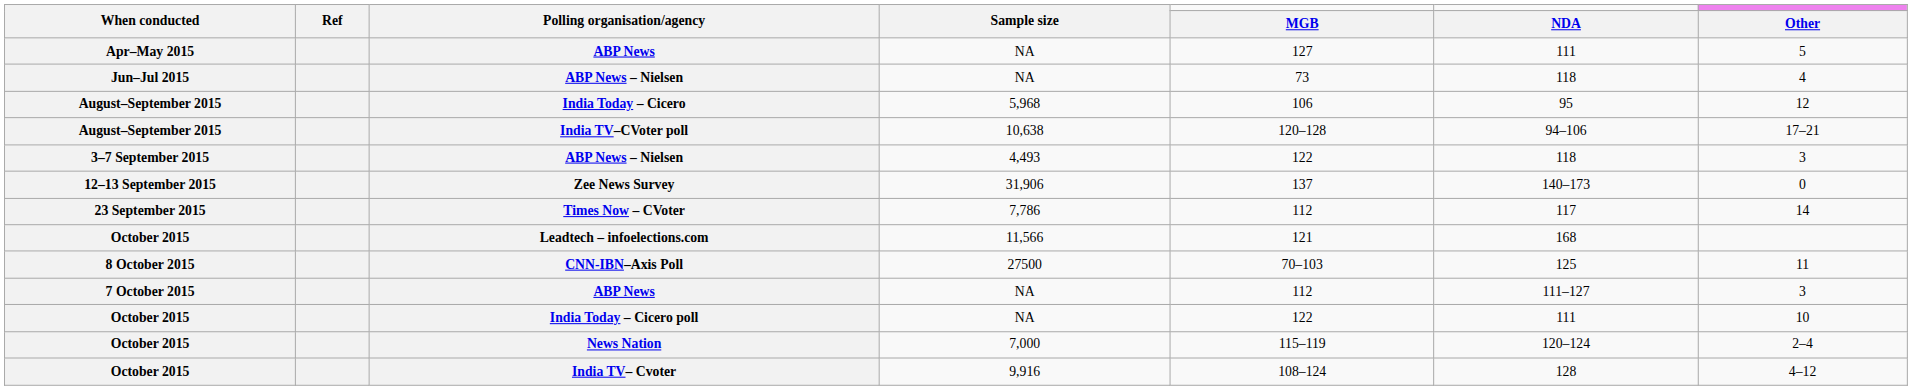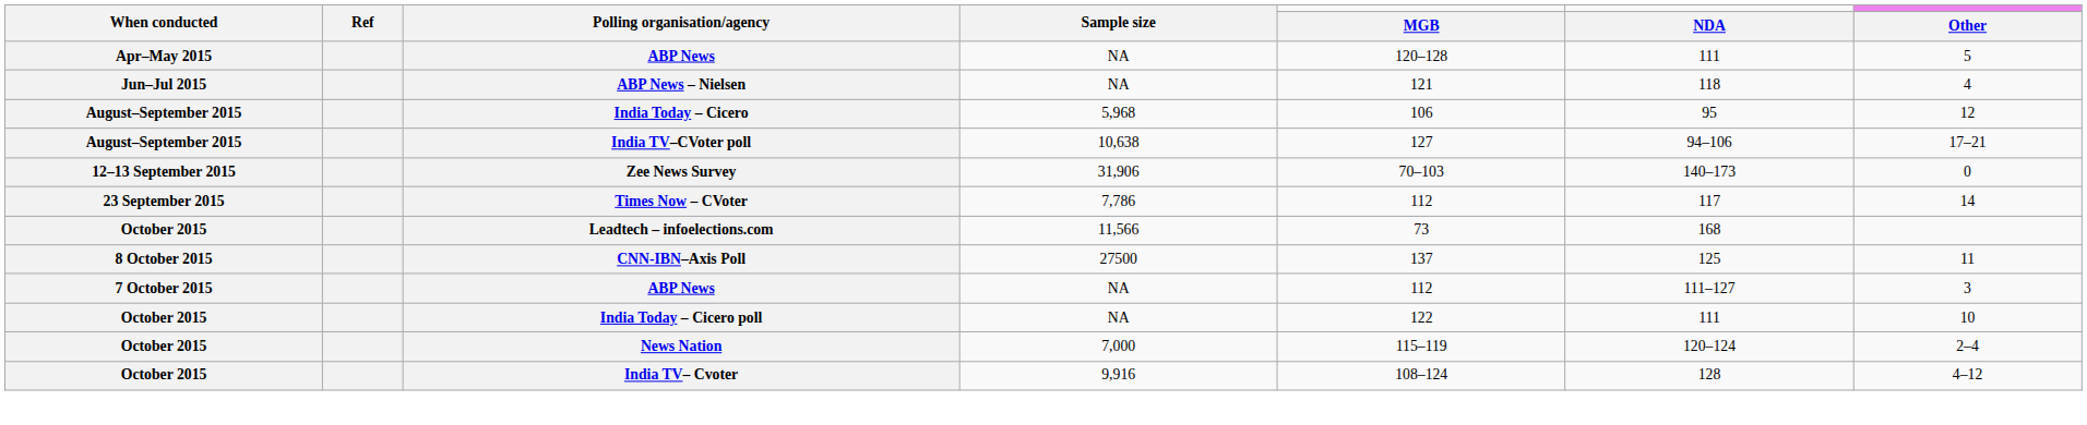Apr–May 2015 / ABP News | MGB: 127 -> 120–128
Jun–Jul 2015 / ABP News – Nielsen | MGB: 73 -> 121
India TV–CVoter poll | MGB: 120–128 -> 127
- row: 3–7 September 2015 | ABP News – Nielsen | 4,493 | 122 | 118 | 3
Zee News Survey | MGB: 137 -> 70–103
Leadtech – infoelections.com | MGB: 121 -> 73
CNN-IBN–Axis Poll | MGB: 70–103 -> 137
